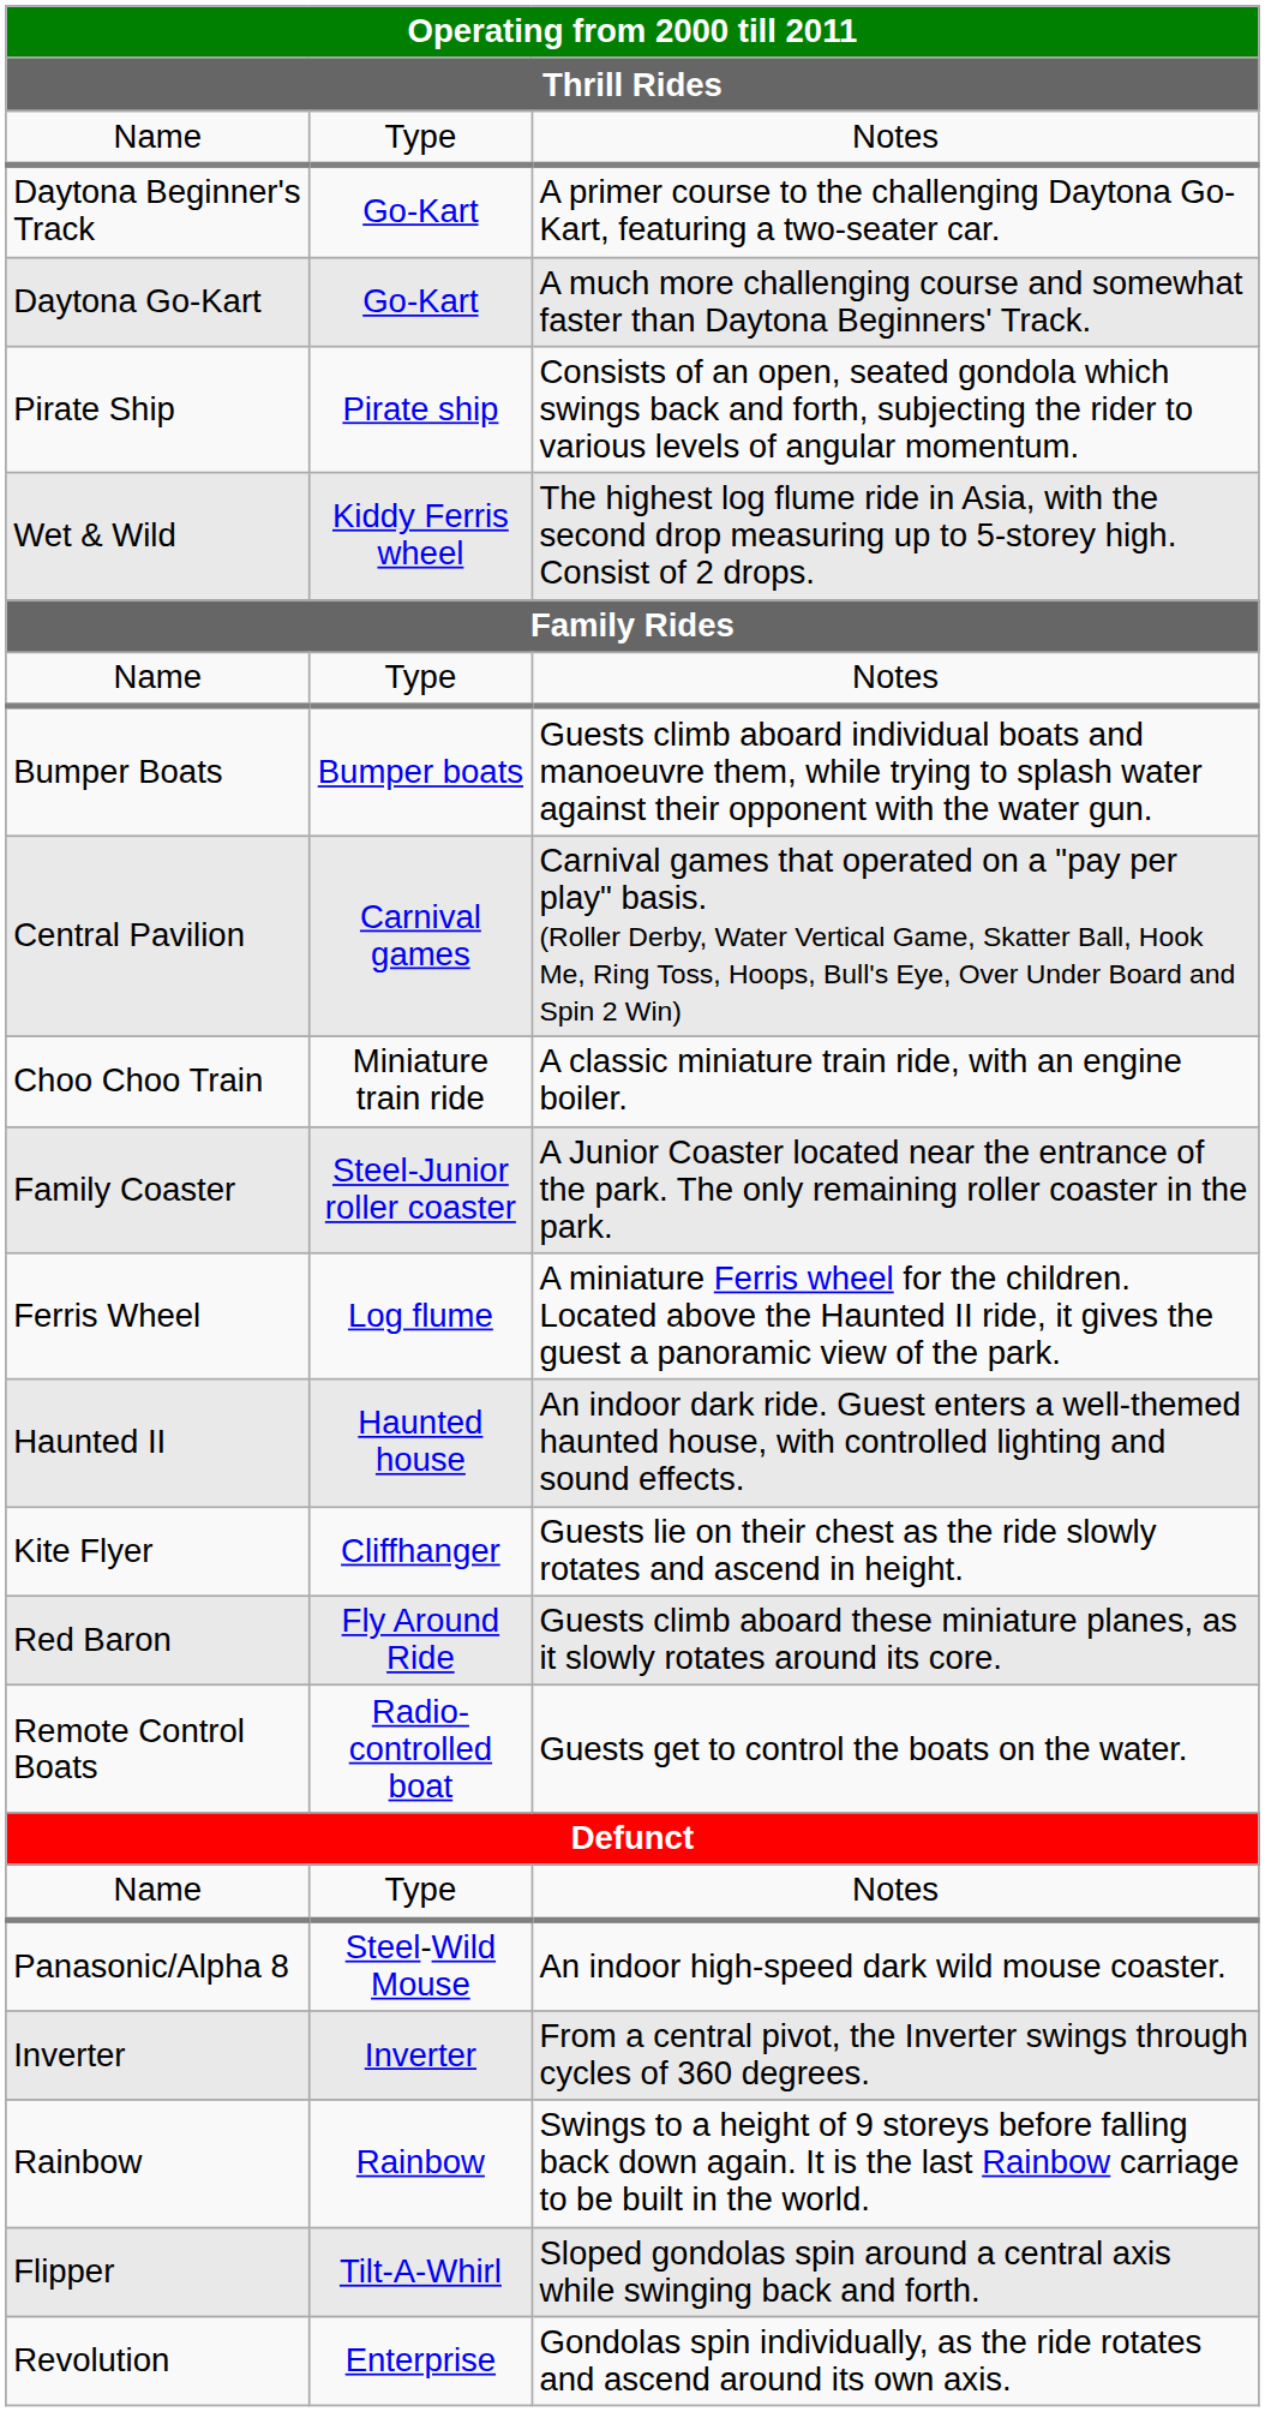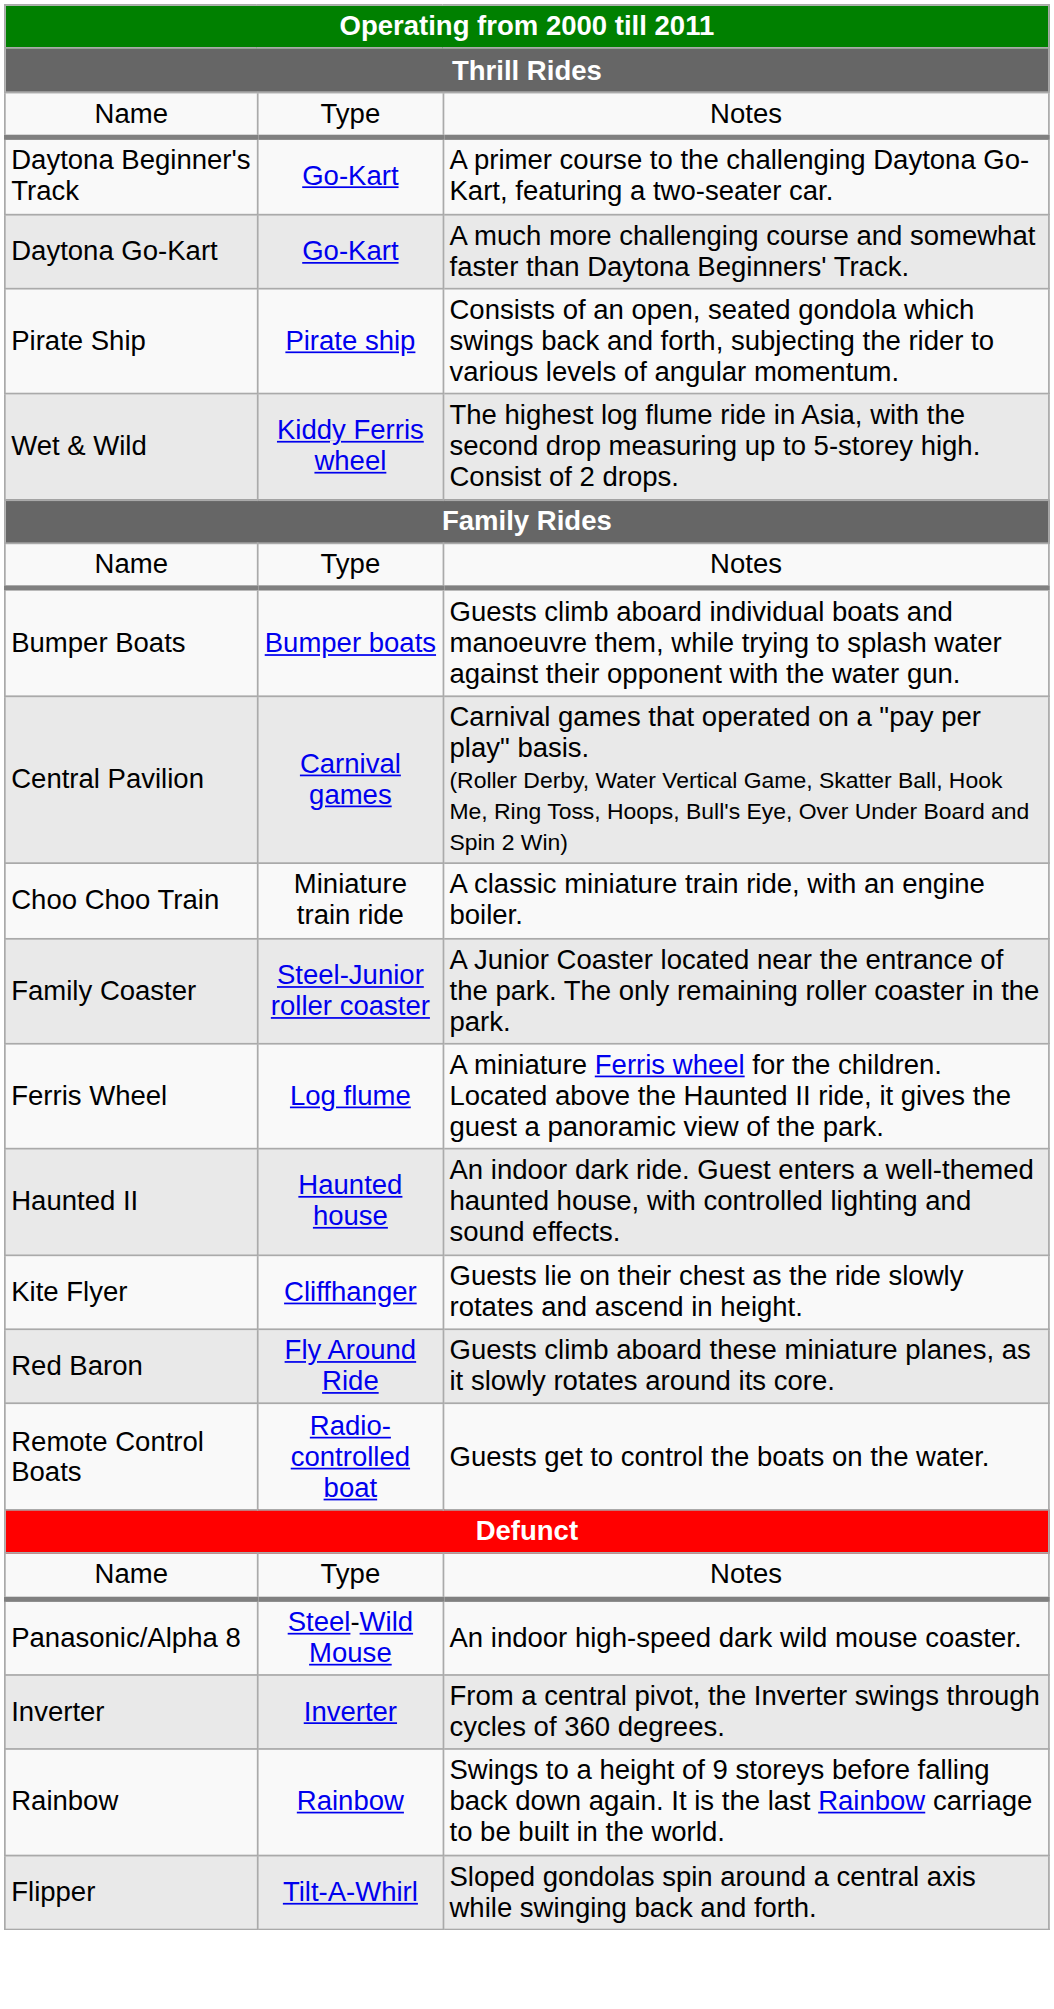- row: Revolution | Enterprise | Gondolas spin individually, as the ride rotates and ascend around its own axis.
